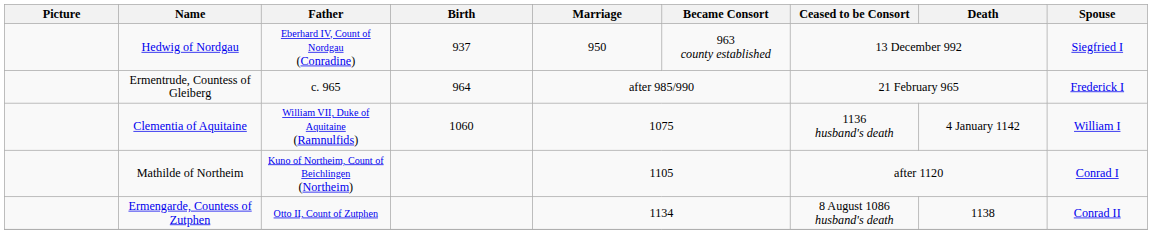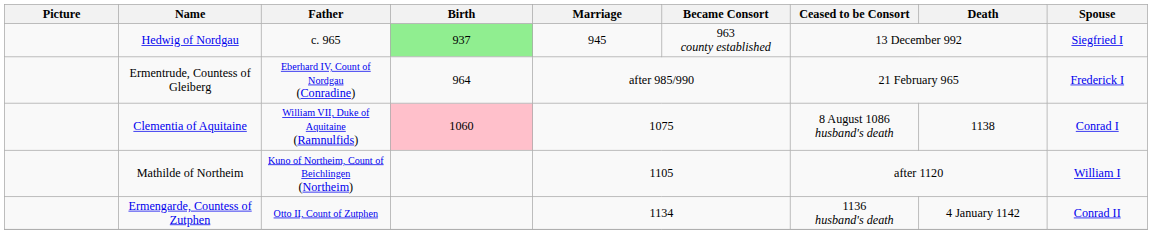Hedwig of Nordgau | Father: Eberhard IV, Count of Nordgau (Conradine) -> c. 965
Hedwig of Nordgau | Birth: no background -> lightgreen background
Hedwig of Nordgau | Marriage: 950 -> 945
Ermentrude, Countess of Gleiberg | Father: c. 965 -> Eberhard IV, Count of Nordgau (Conradine)
Clementia of Aquitaine | Birth: no background -> pink background
Clementia of Aquitaine | Ceased to be Consort: 1136 husband's death -> 8 August 1086 husband's death
Clementia of Aquitaine | Death: 4 January 1142 -> 1138
Clementia of Aquitaine | Spouse: William I -> Conrad I
Mathilde of Northeim | Spouse: Conrad I -> William I
Ermengarde, Countess of Zutphen | Ceased to be Consort: 8 August 1086 husband's death -> 1136 husband's death
Ermengarde, Countess of Zutphen | Death: 1138 -> 4 January 1142
